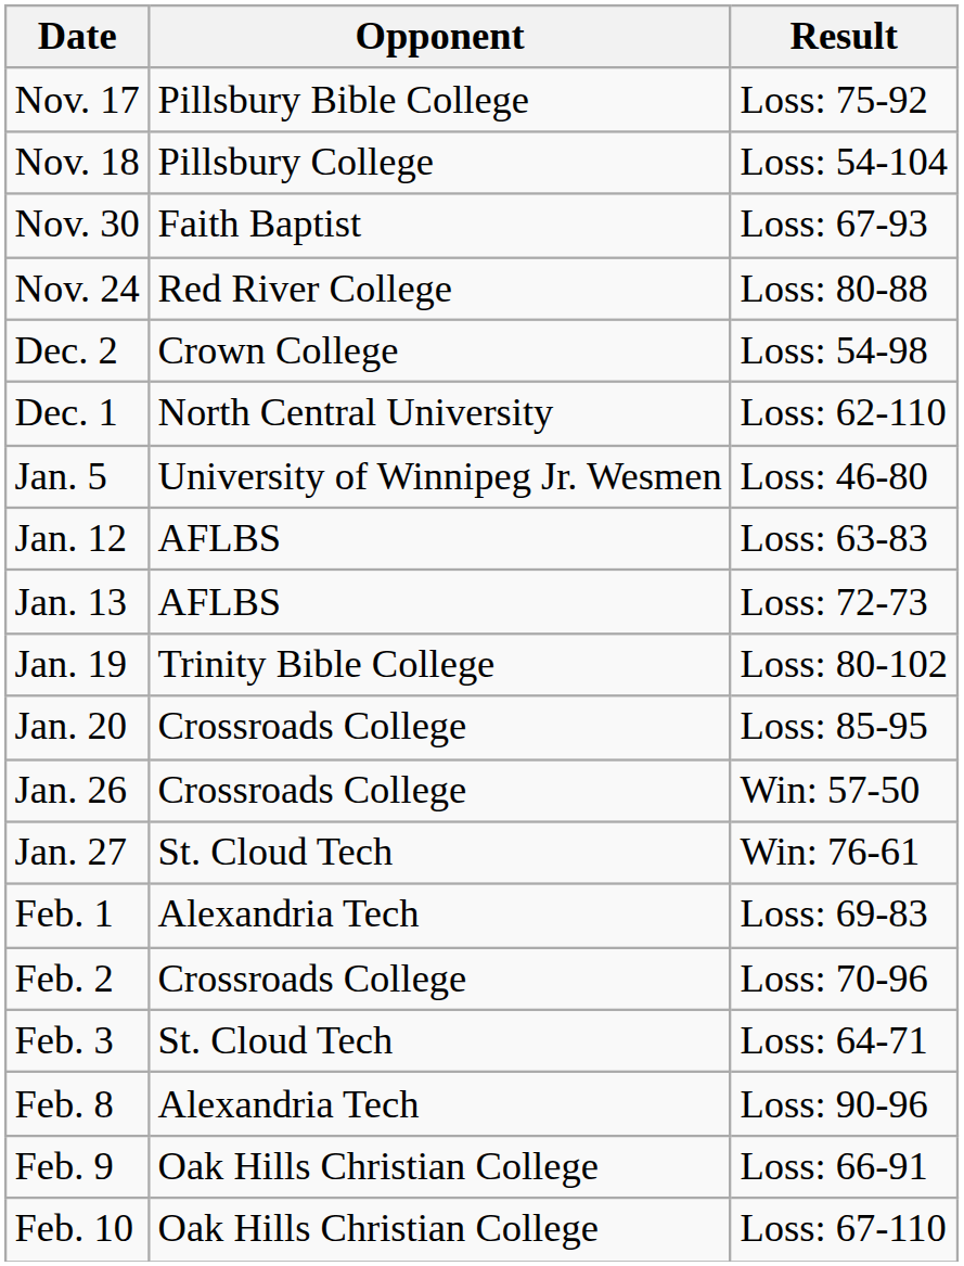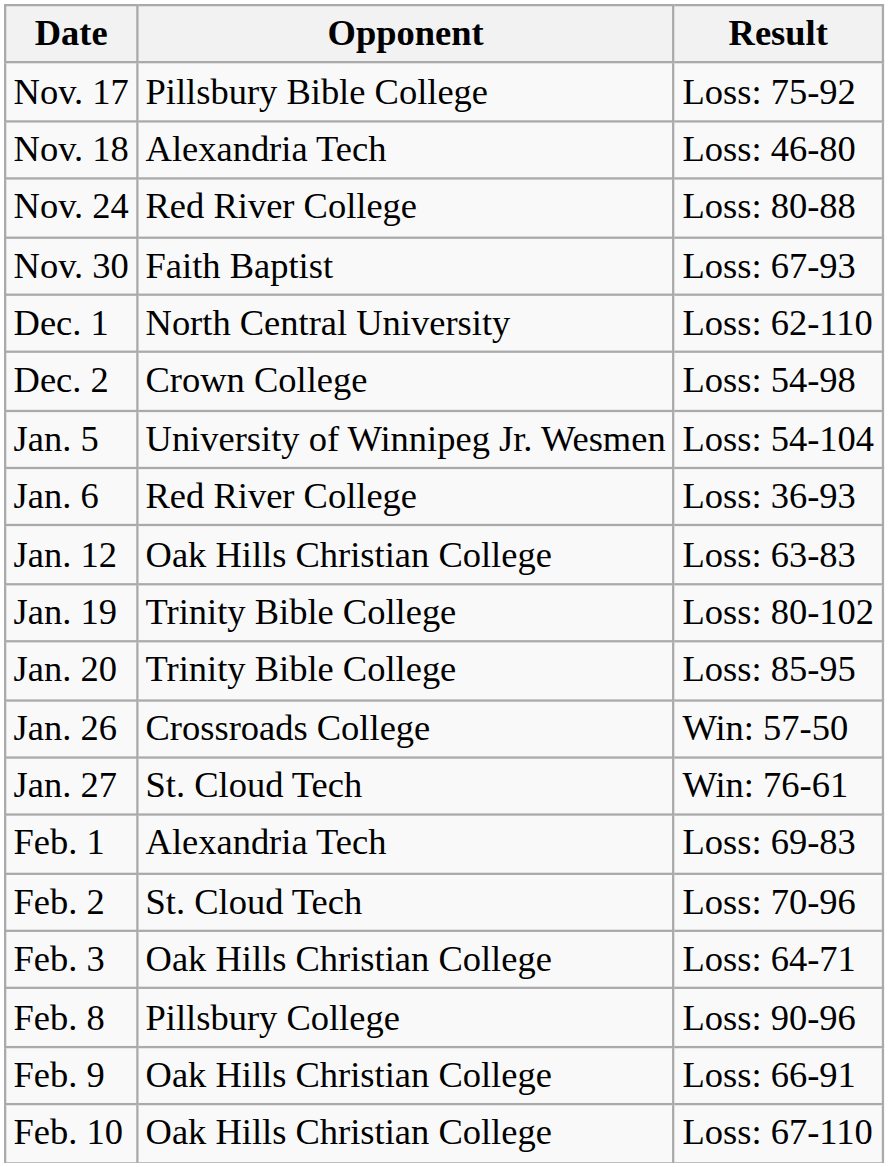Nov. 18 | Opponent: Pillsbury College -> Alexandria Tech
Nov. 18 | Result: Loss: 54-104 -> Loss: 46-80
rows swapped: Nov. 24 <-> Nov. 30
rows swapped: Dec. 1 <-> Dec. 2
Jan. 5 | Result: Loss: 46-80 -> Loss: 54-104
+ row: Jan. 6 | Red River College | Loss: 36-93
Jan. 12 | Opponent: AFLBS -> Oak Hills Christian College
- row: Jan. 13 | AFLBS | Loss: 72-73
Jan. 20 | Opponent: Crossroads College -> Trinity Bible College
Feb. 2 | Opponent: Crossroads College -> St. Cloud Tech
Feb. 3 | Opponent: St. Cloud Tech -> Oak Hills Christian College
Feb. 8 | Opponent: Alexandria Tech -> Pillsbury College
